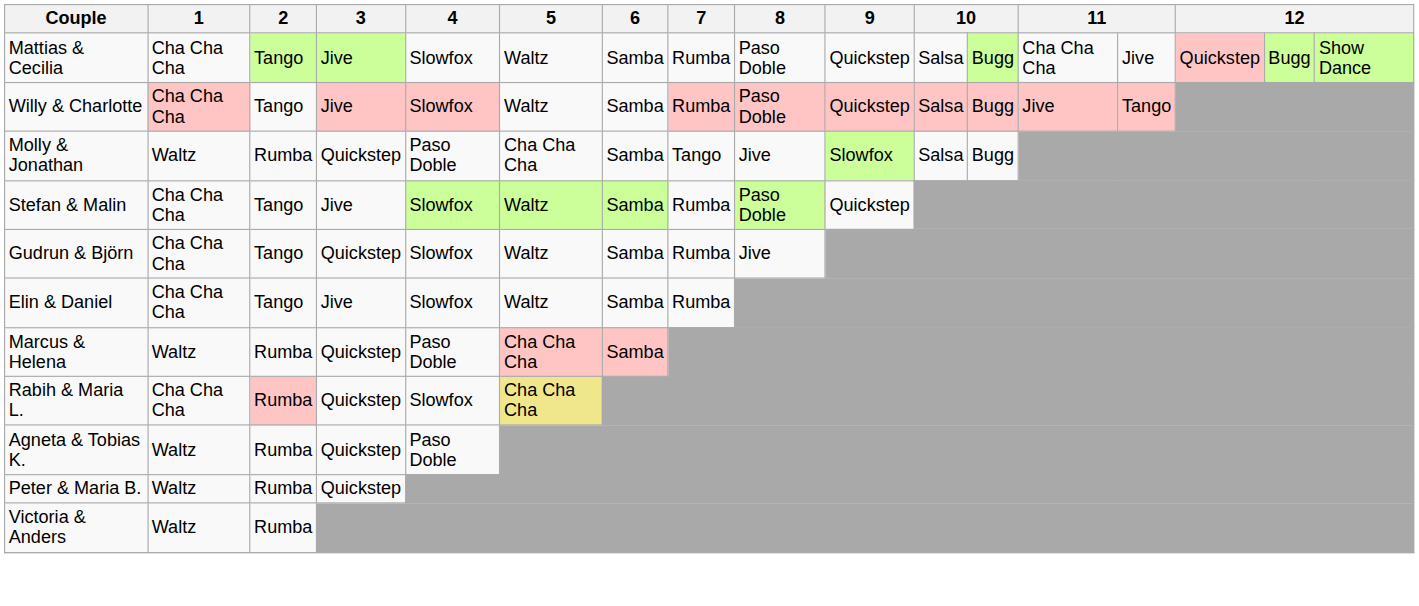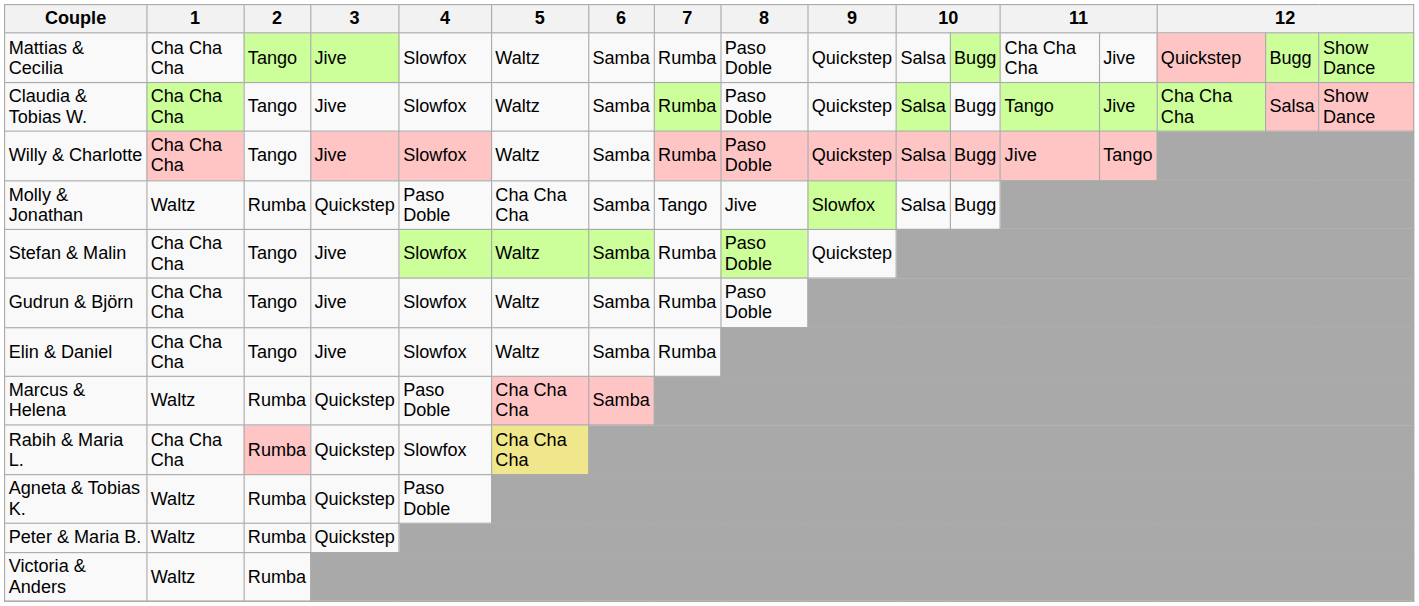+ row: Claudia & Tobias W. | Cha Cha Cha | Tango | Jive | Slowfox | Waltz | Samba | Rumba | Paso Doble | Quickstep | Salsa | Bugg | Tango | Jive | Cha Cha Cha | Salsa | Show Dance
Gudrun & Björn | 3: Quickstep -> Jive
Gudrun & Björn | 8: Jive -> Paso Doble
